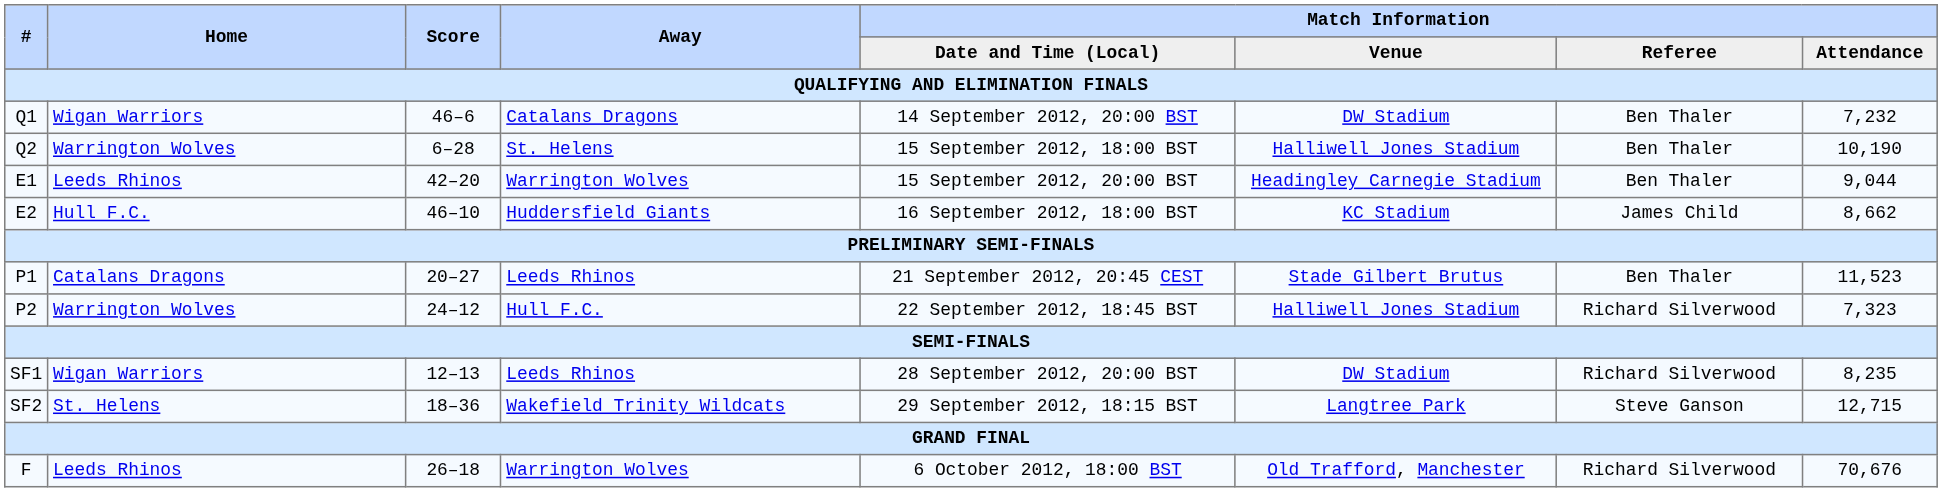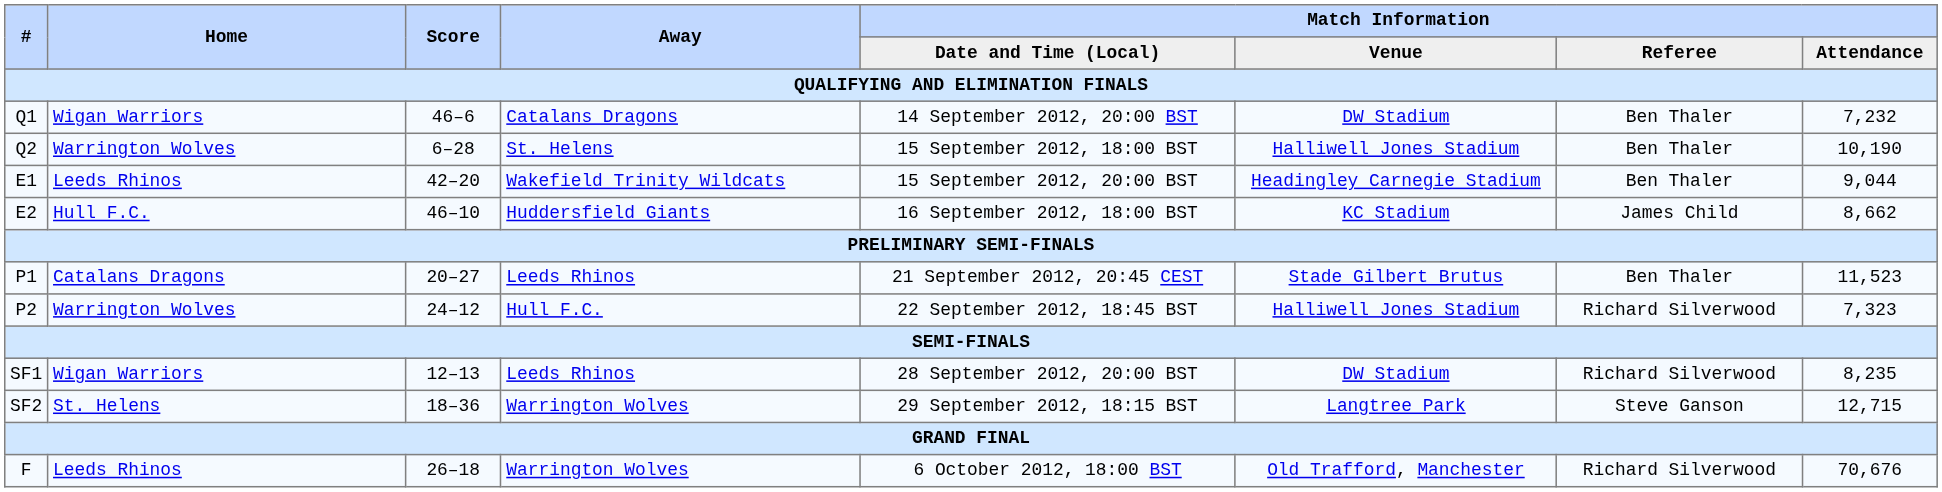E1 | Away: Warrington Wolves -> Wakefield Trinity Wildcats
SF2 | Away: Wakefield Trinity Wildcats -> Warrington Wolves
